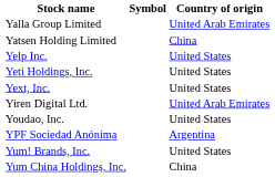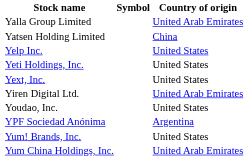Yum China Holdings, Inc. | Country of origin: China -> United Arab Emirates
